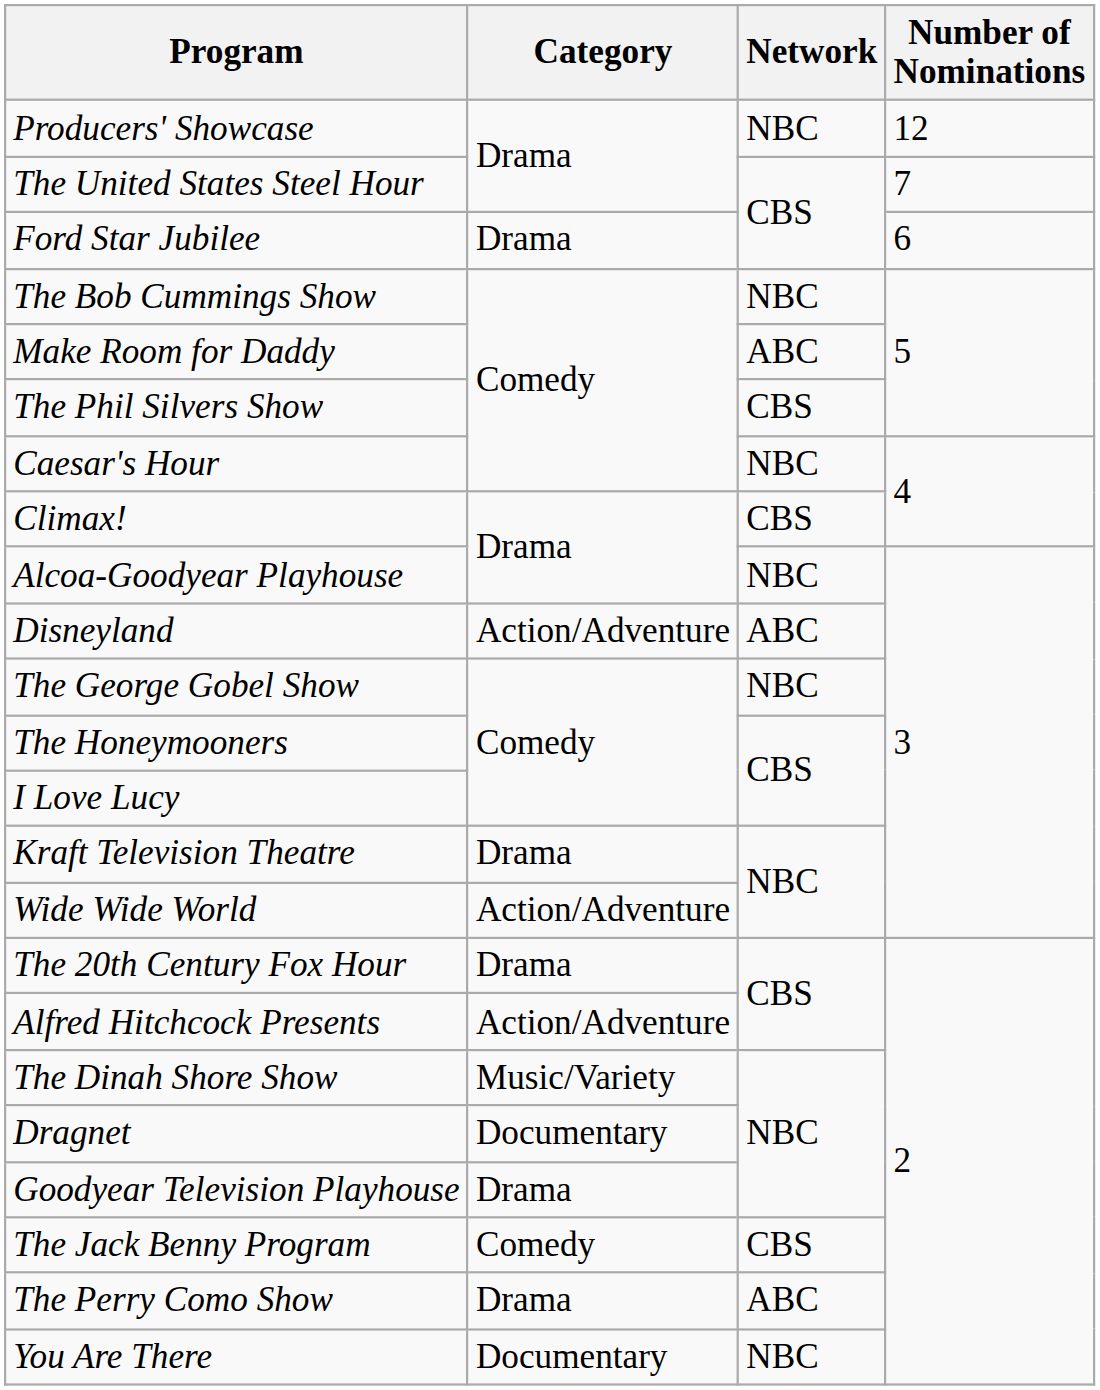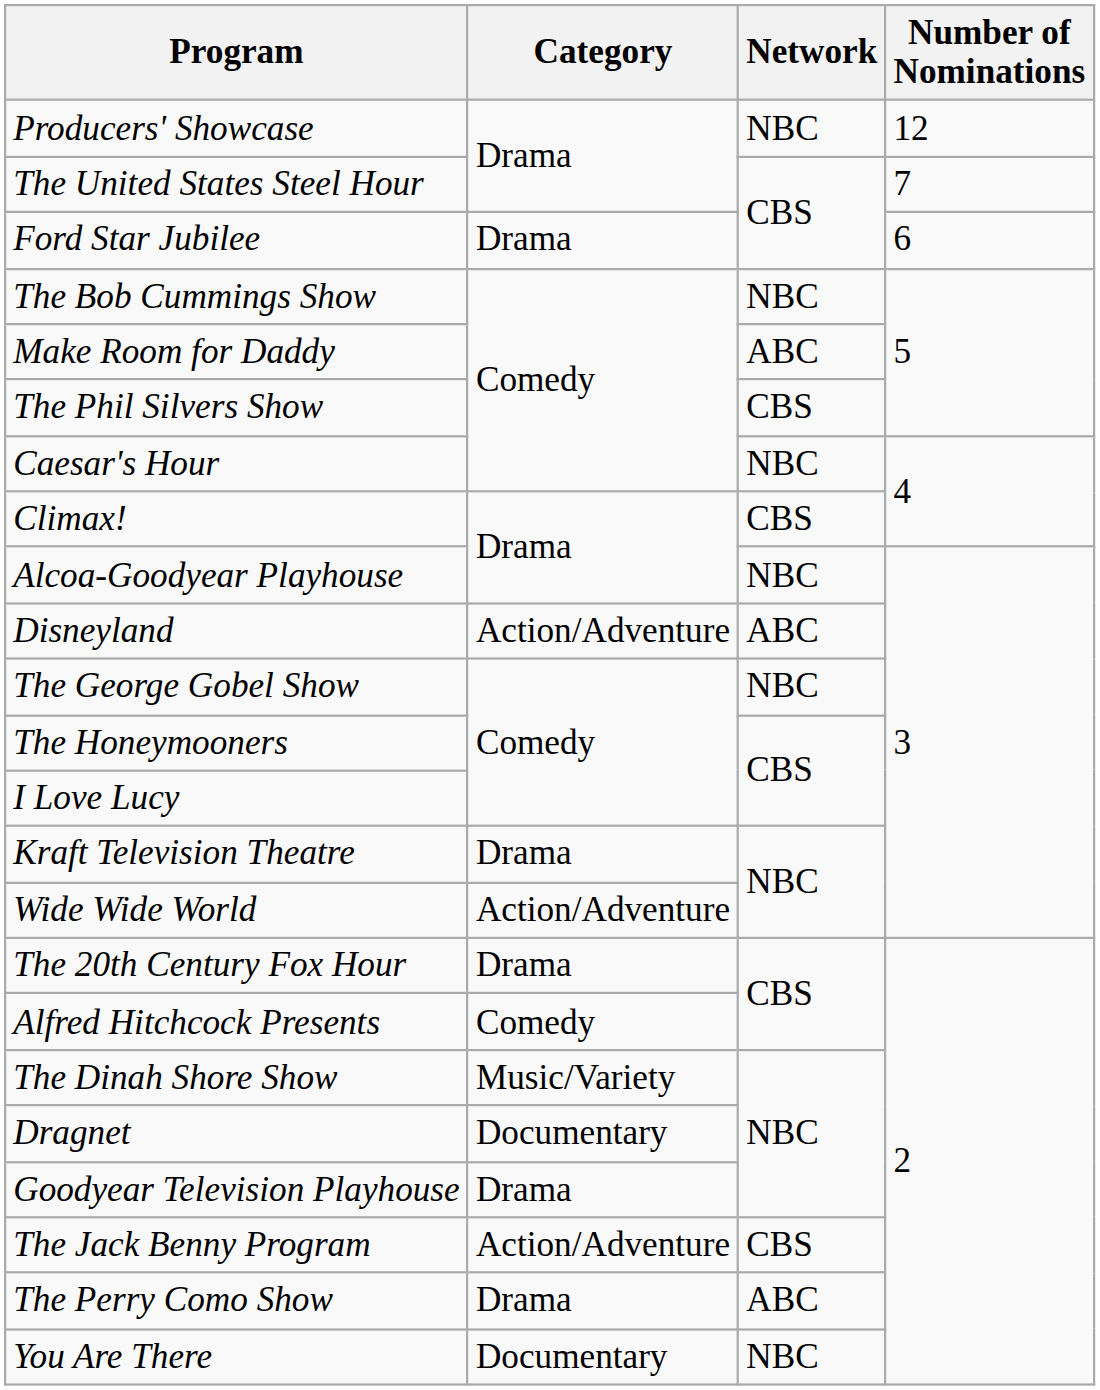Alfred Hitchcock Presents | Category: Action/Adventure -> Comedy
The Jack Benny Program | Category: Comedy -> Action/Adventure
